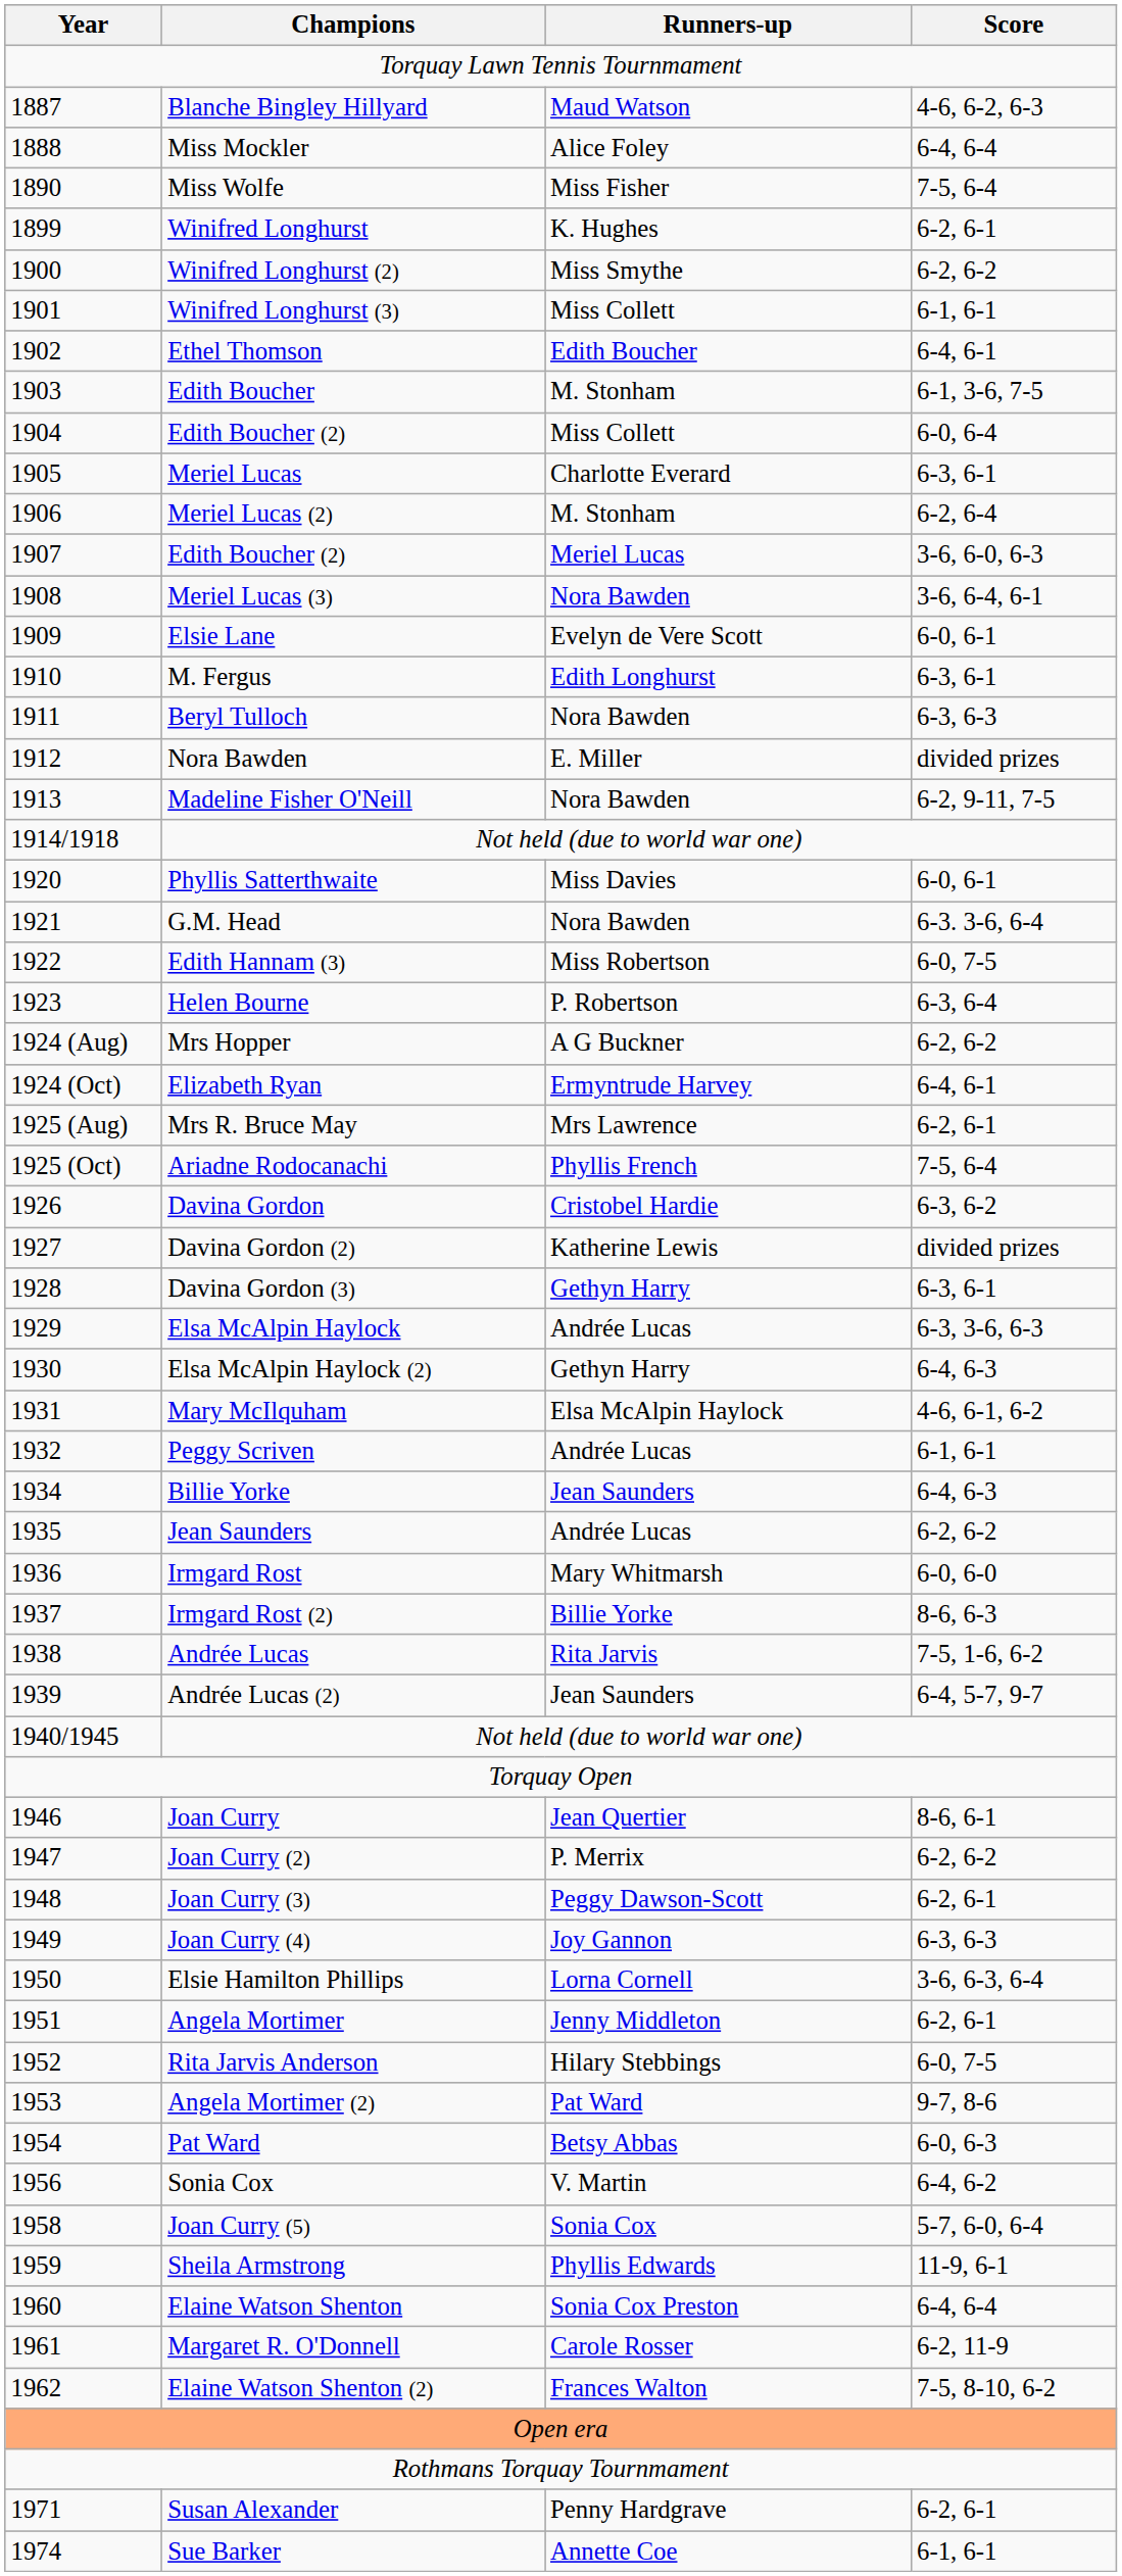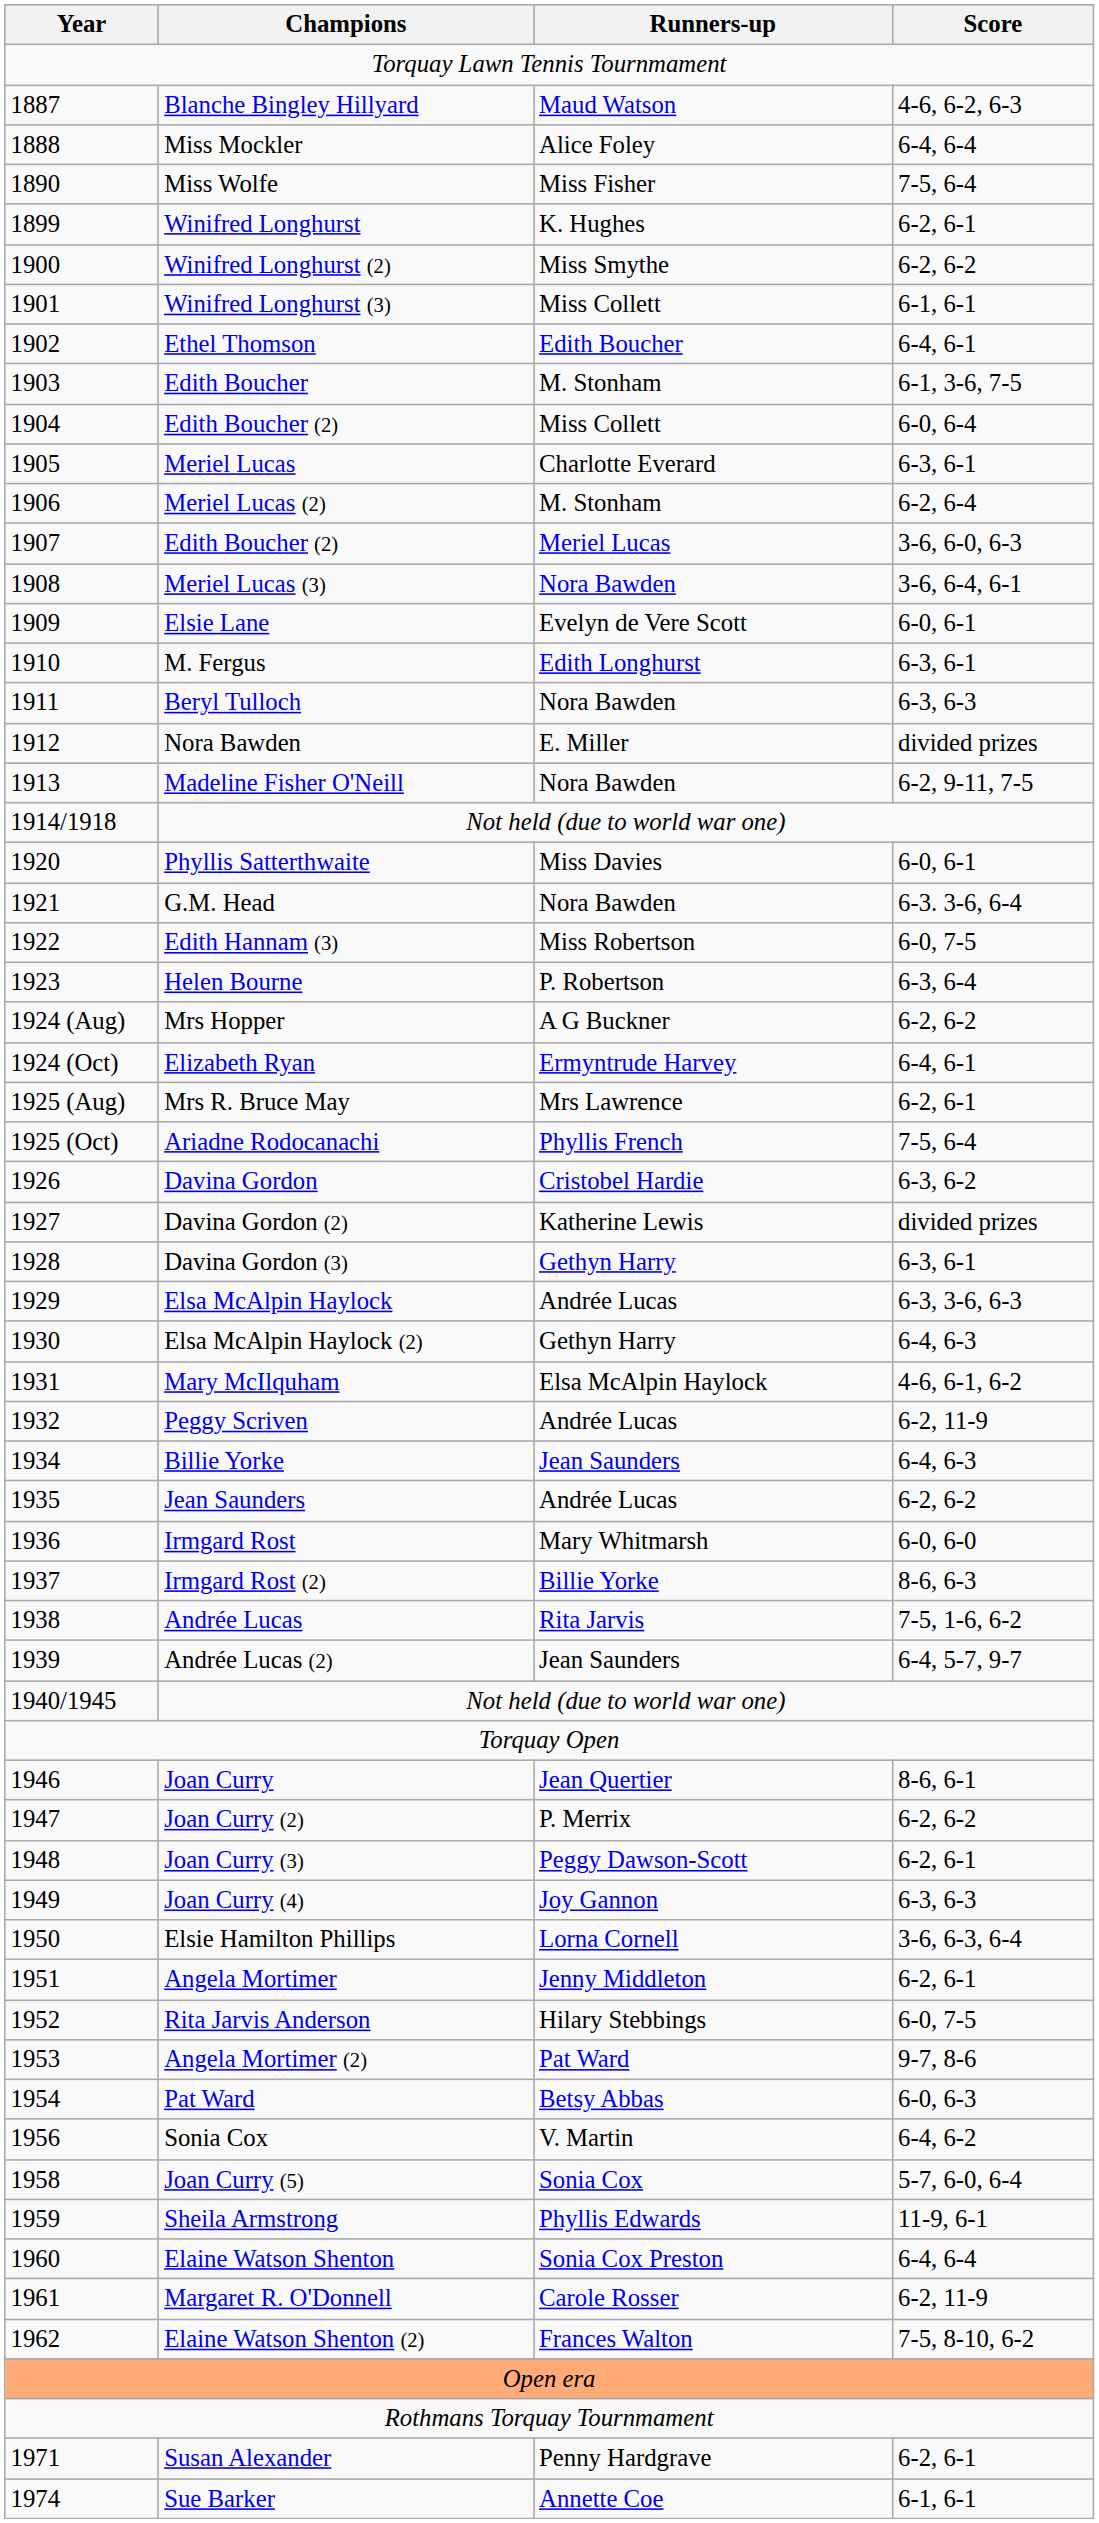Peggy Scriven | Score: 6-1, 6-1 -> 6-2, 11-9
